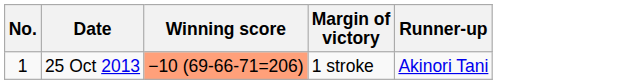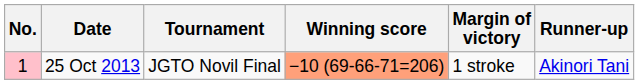+ column: Tournament | JGTO Novil Final
25 Oct 2013 | No.: no background -> pink background
